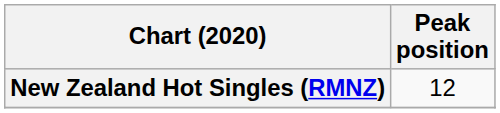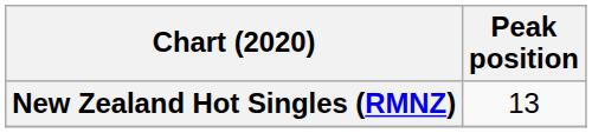New Zealand Hot Singles (RMNZ) | Peak position: 12 -> 13
